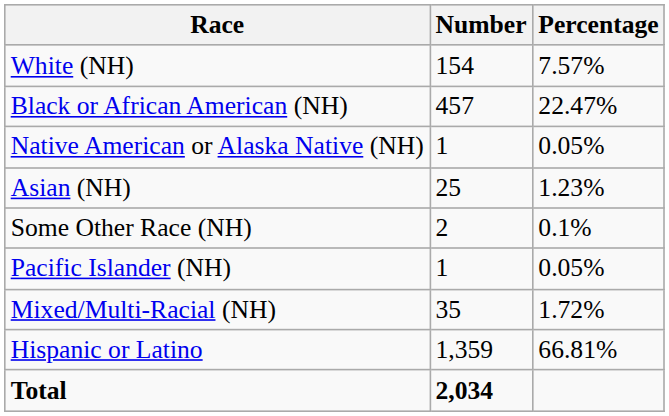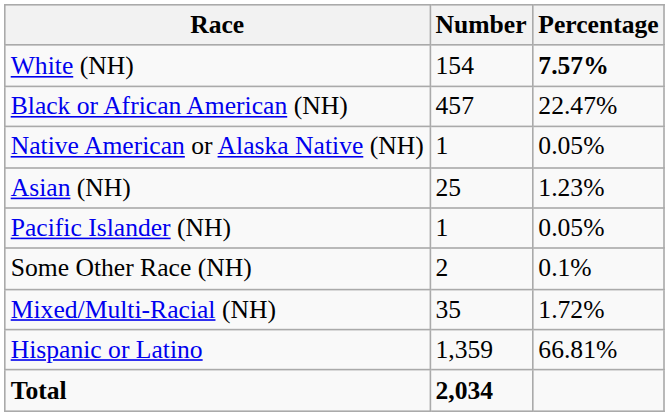White (NH) | Percentage: normal -> bold
rows swapped: Pacific Islander (NH) <-> Some Other Race (NH)
